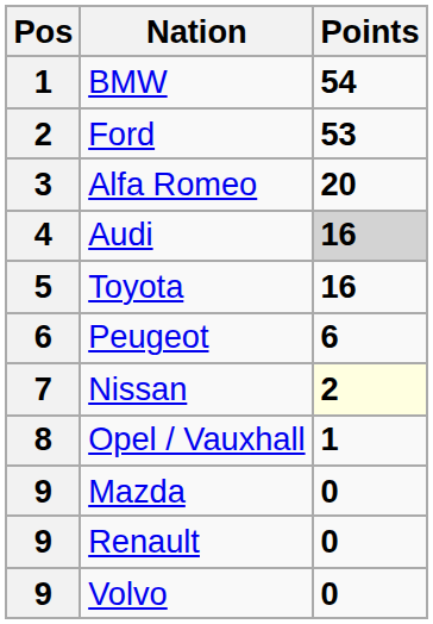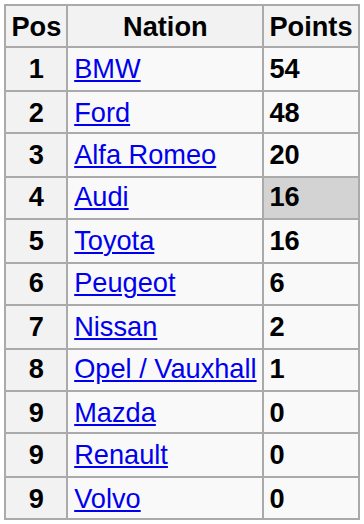Ford | Points: 53 -> 48
Nissan | Points: lightyellow background -> no background
